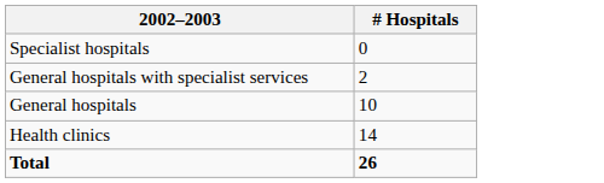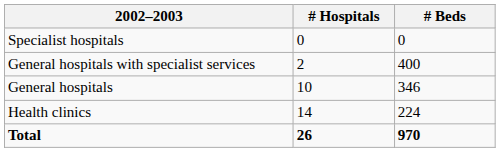+ column: # Beds | 0 | 400 | 346 | 224 | 970
